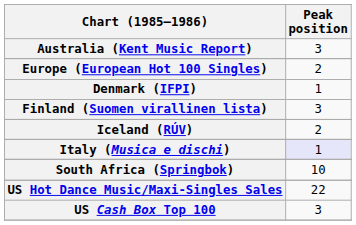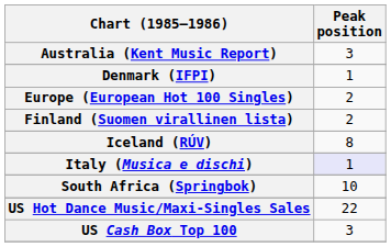rows swapped: Denmark (IFPI) <-> Europe (European Hot 100 Singles)
Finland (Suomen virallinen lista) | Peak position: 3 -> 2
Iceland (RÚV) | Peak position: 2 -> 8
